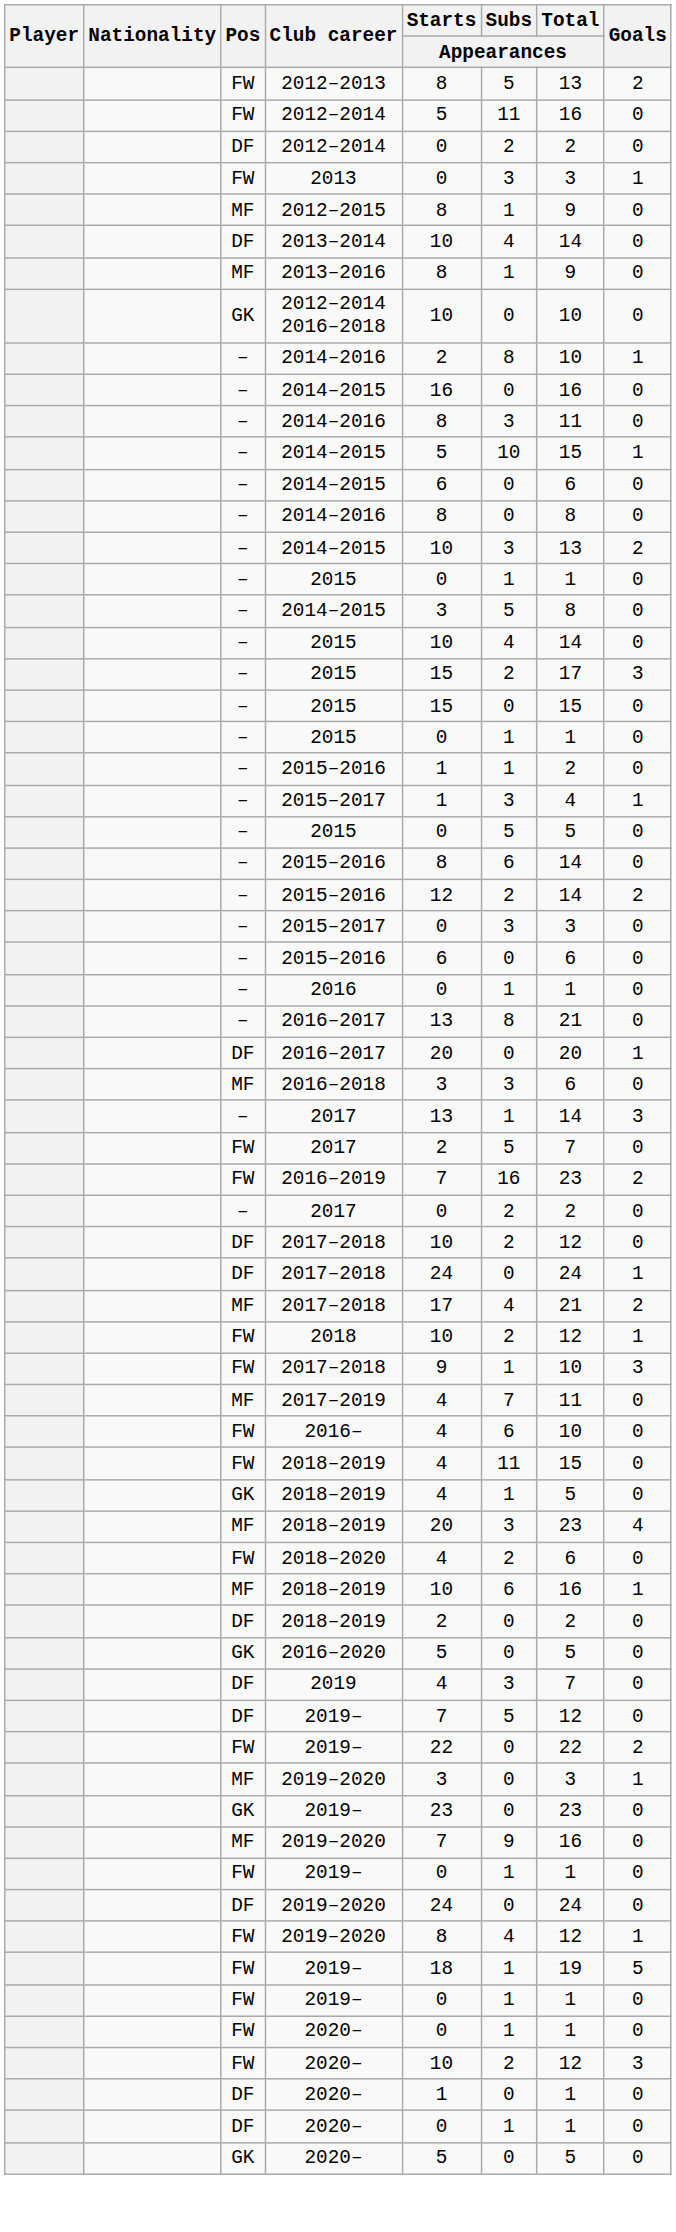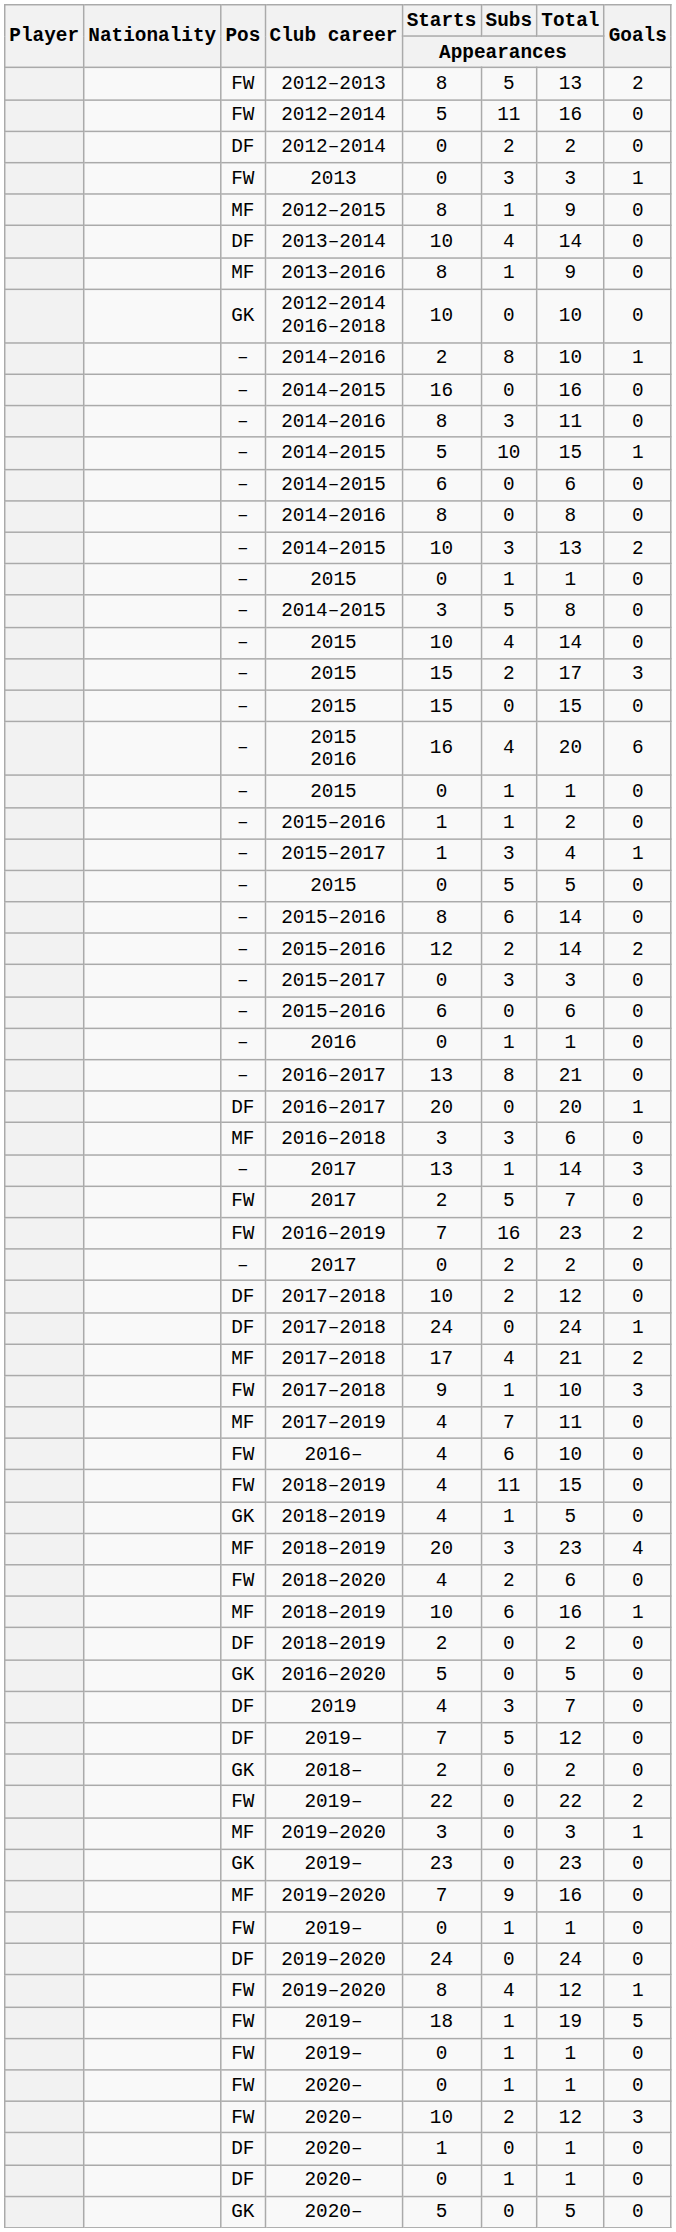+ row: – | 2015 2016 | 16 | 4 | 20 | 6
- row: FW | 2018 | 10 | 2 | 12 | 1
+ row: GK | 2018– | 2 | 0 | 2 | 0
